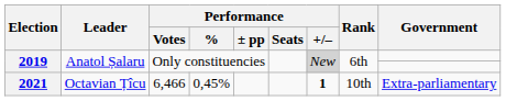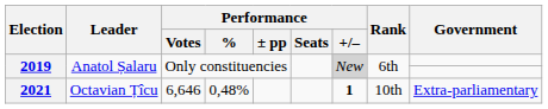2021 | Performance / Votes: 6,466 -> 6,646
2021 | Performance / %: 0,45% -> 0,48%
